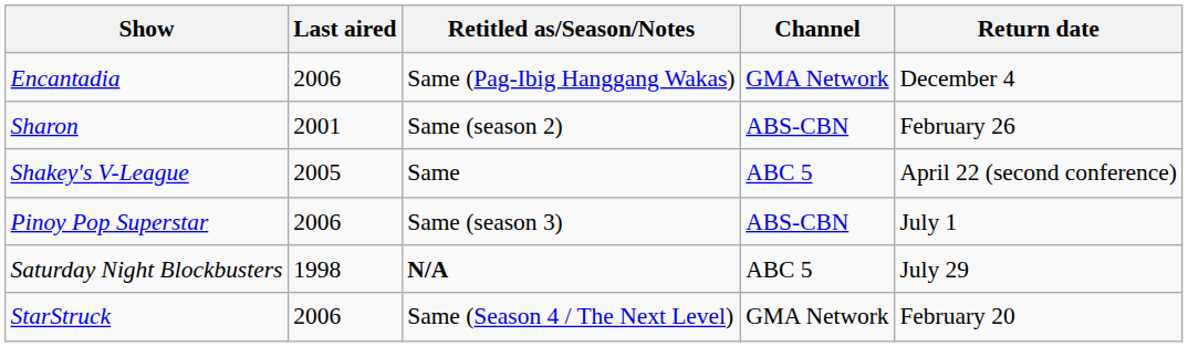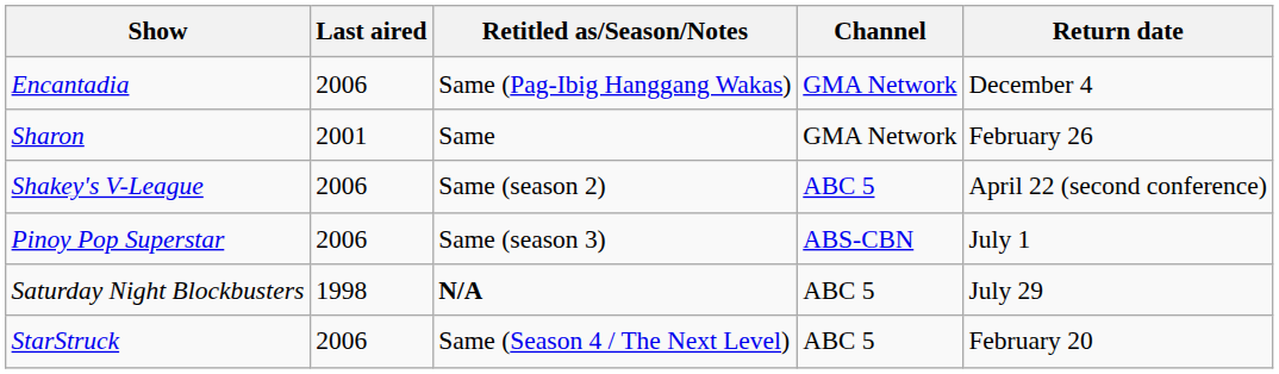Sharon | Retitled as/Season/Notes: Same (season 2) -> Same
Sharon | Channel: ABS-CBN -> GMA Network
Shakey's V-League | Last aired: 2005 -> 2006
Shakey's V-League | Retitled as/Season/Notes: Same -> Same (season 2)
StarStruck | Channel: GMA Network -> ABC 5
